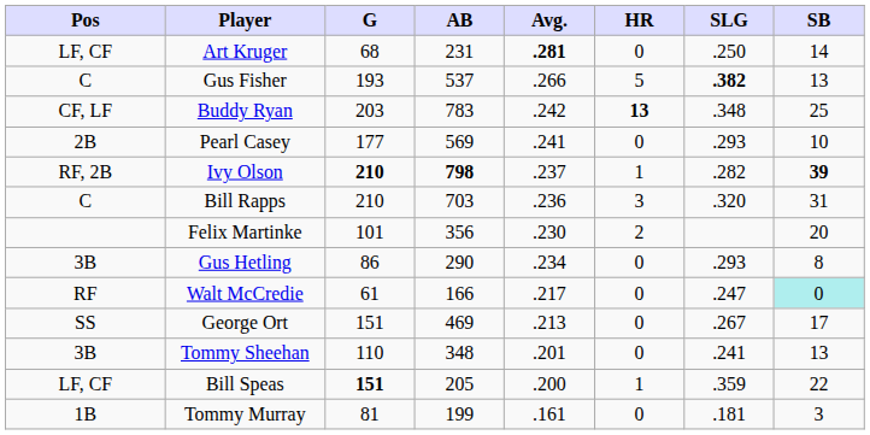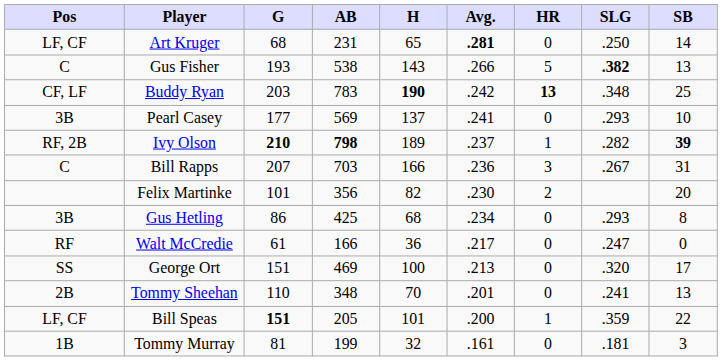+ column: H | 65 | 143 | 190 | 137 | 189 | 166 | 82 | 68 | 36 | 100 | 70 | 101 | 32
Gus Fisher | AB: 537 -> 538
Pearl Casey | Pos: 2B -> 3B
Bill Rapps | G: 210 -> 207
Bill Rapps | SLG: .320 -> .267
Gus Hetling | AB: 290 -> 425
Walt McCredie | SB: paleturquoise background -> no background
George Ort | SLG: .267 -> .320
Tommy Sheehan | Pos: 3B -> 2B
